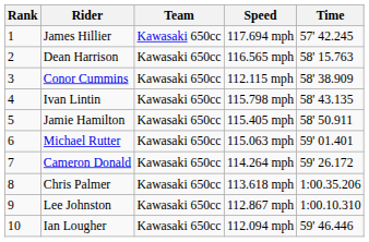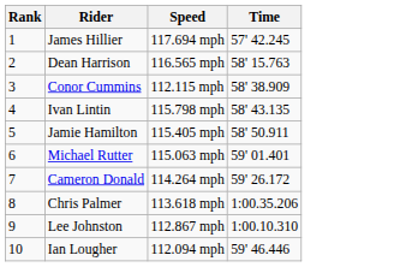- column: Team | Kawasaki 650cc | Kawasaki 650cc | Kawasaki 650cc | Kawasaki 650cc | Kawasaki 650cc | Kawasaki 650cc | Kawasaki 650cc | Kawasaki 650cc | Kawasaki 650cc | Kawasaki 650cc
